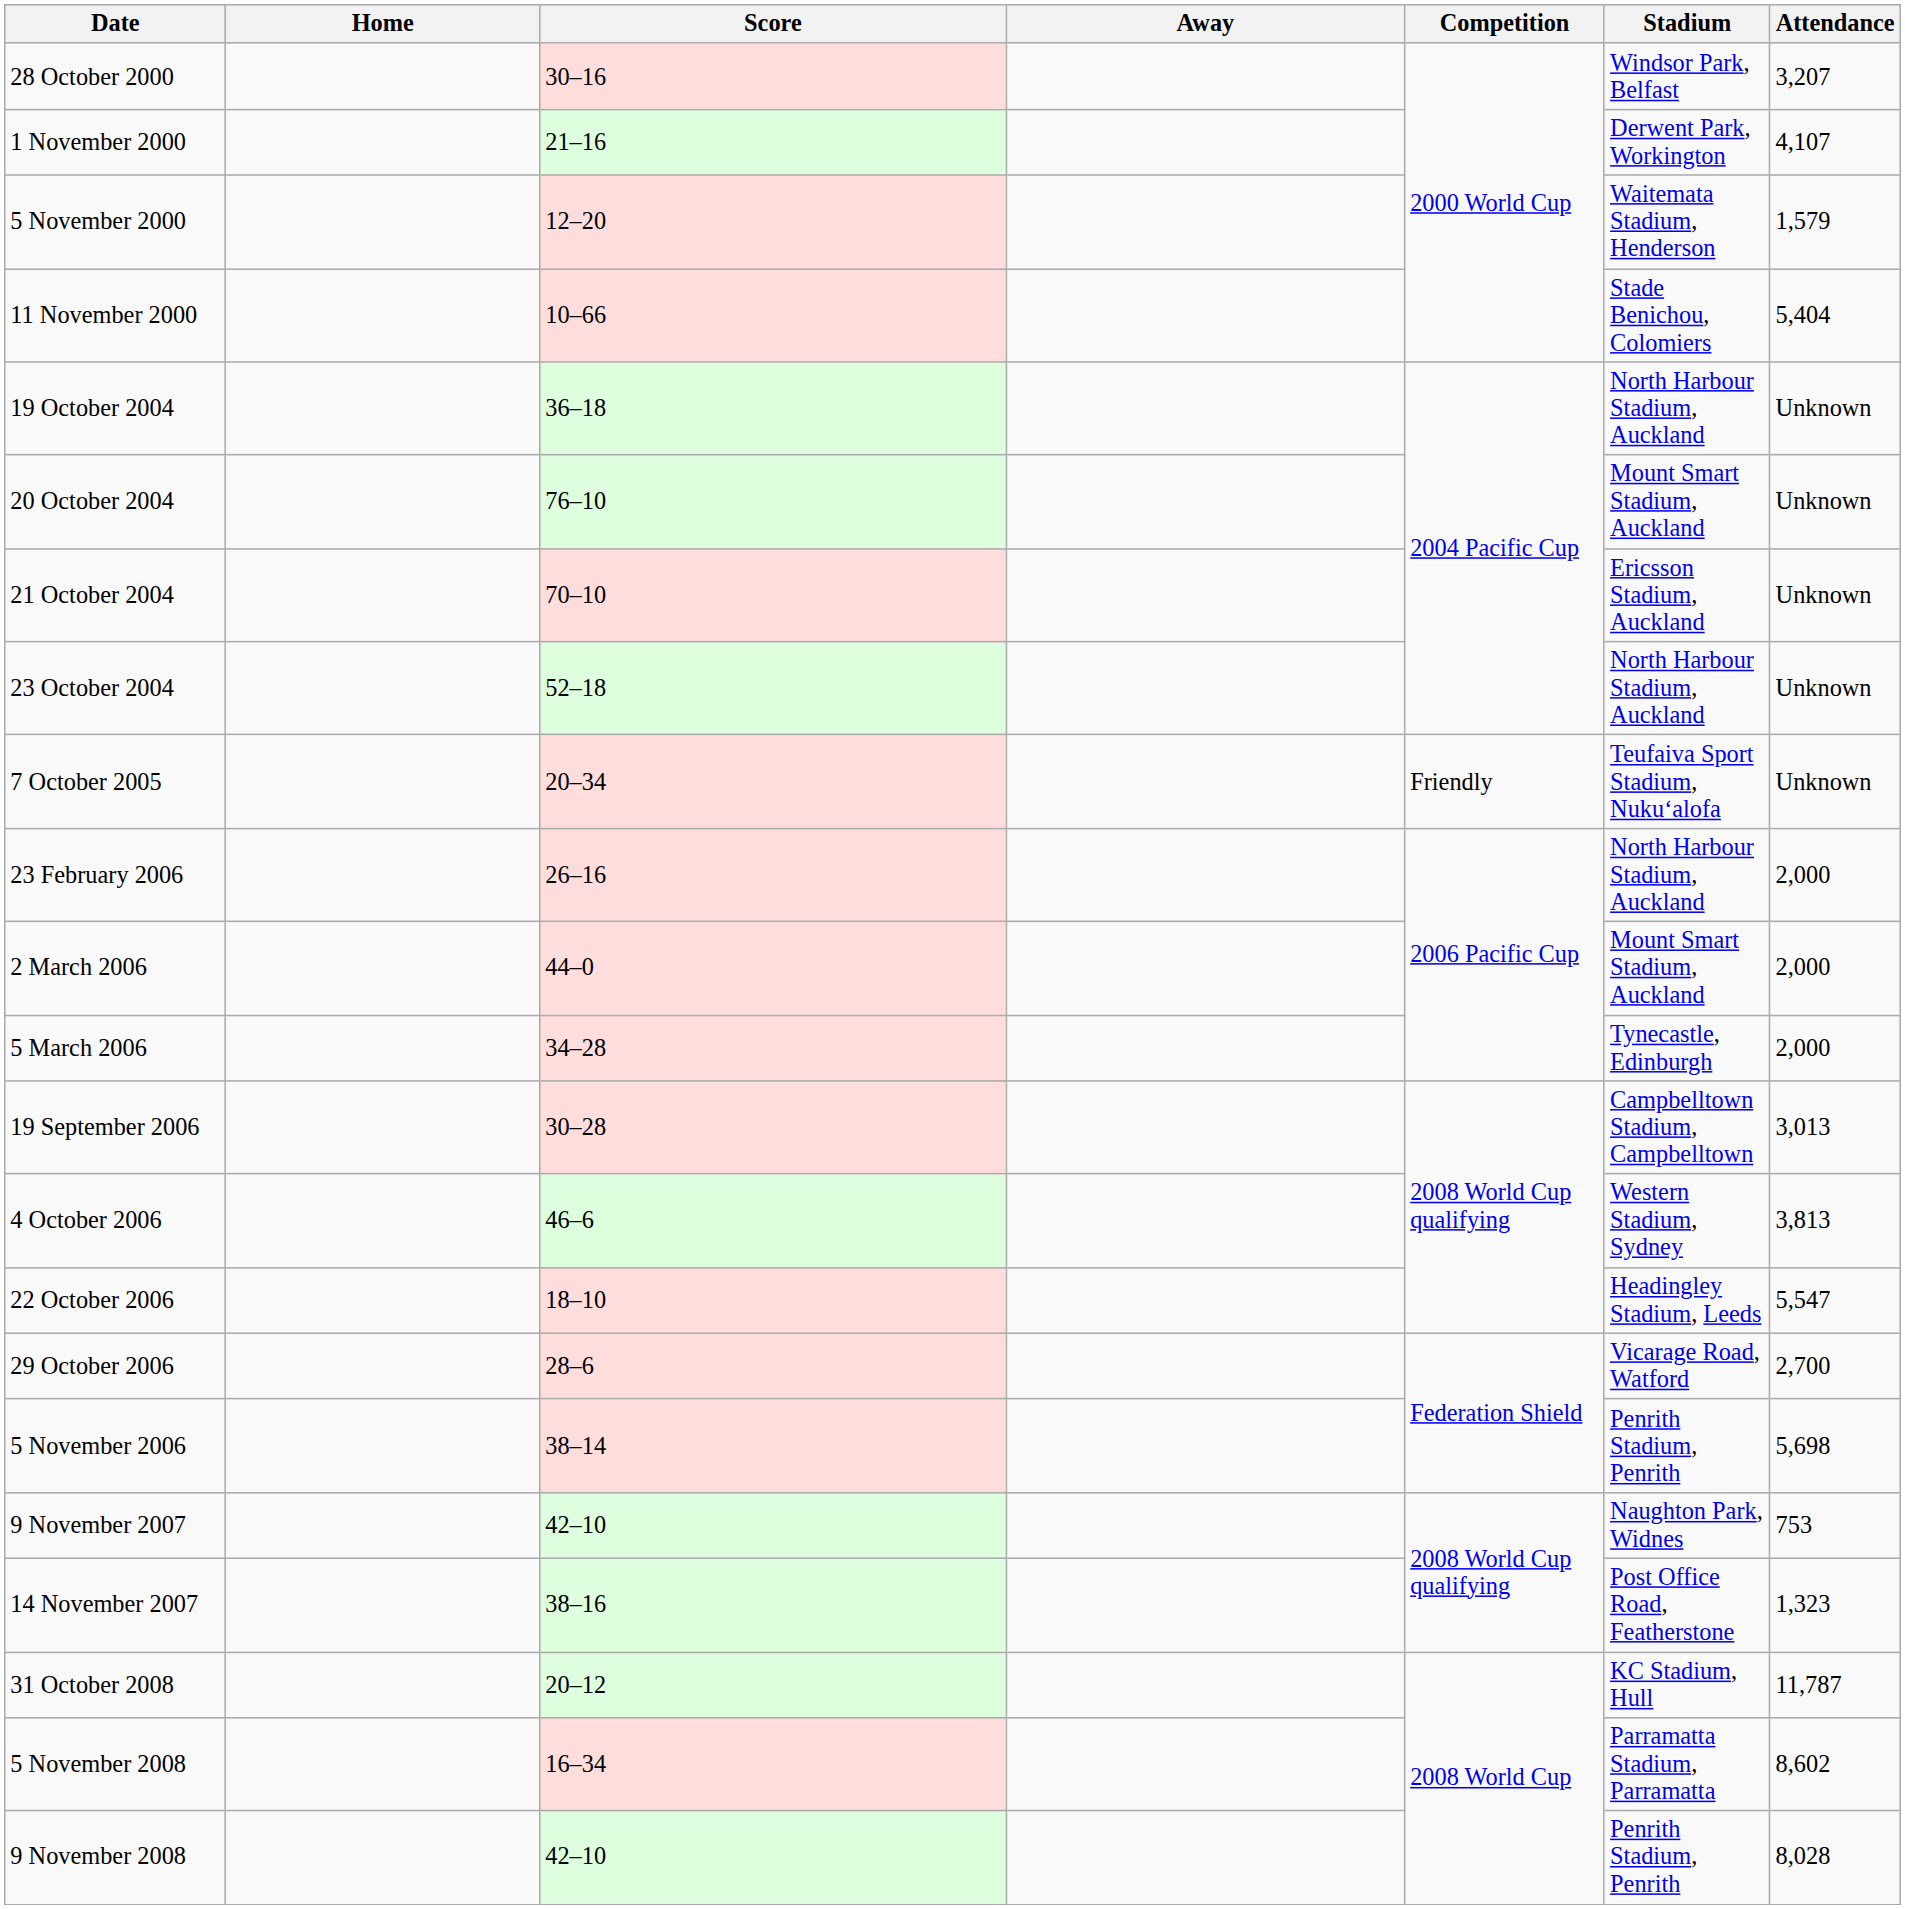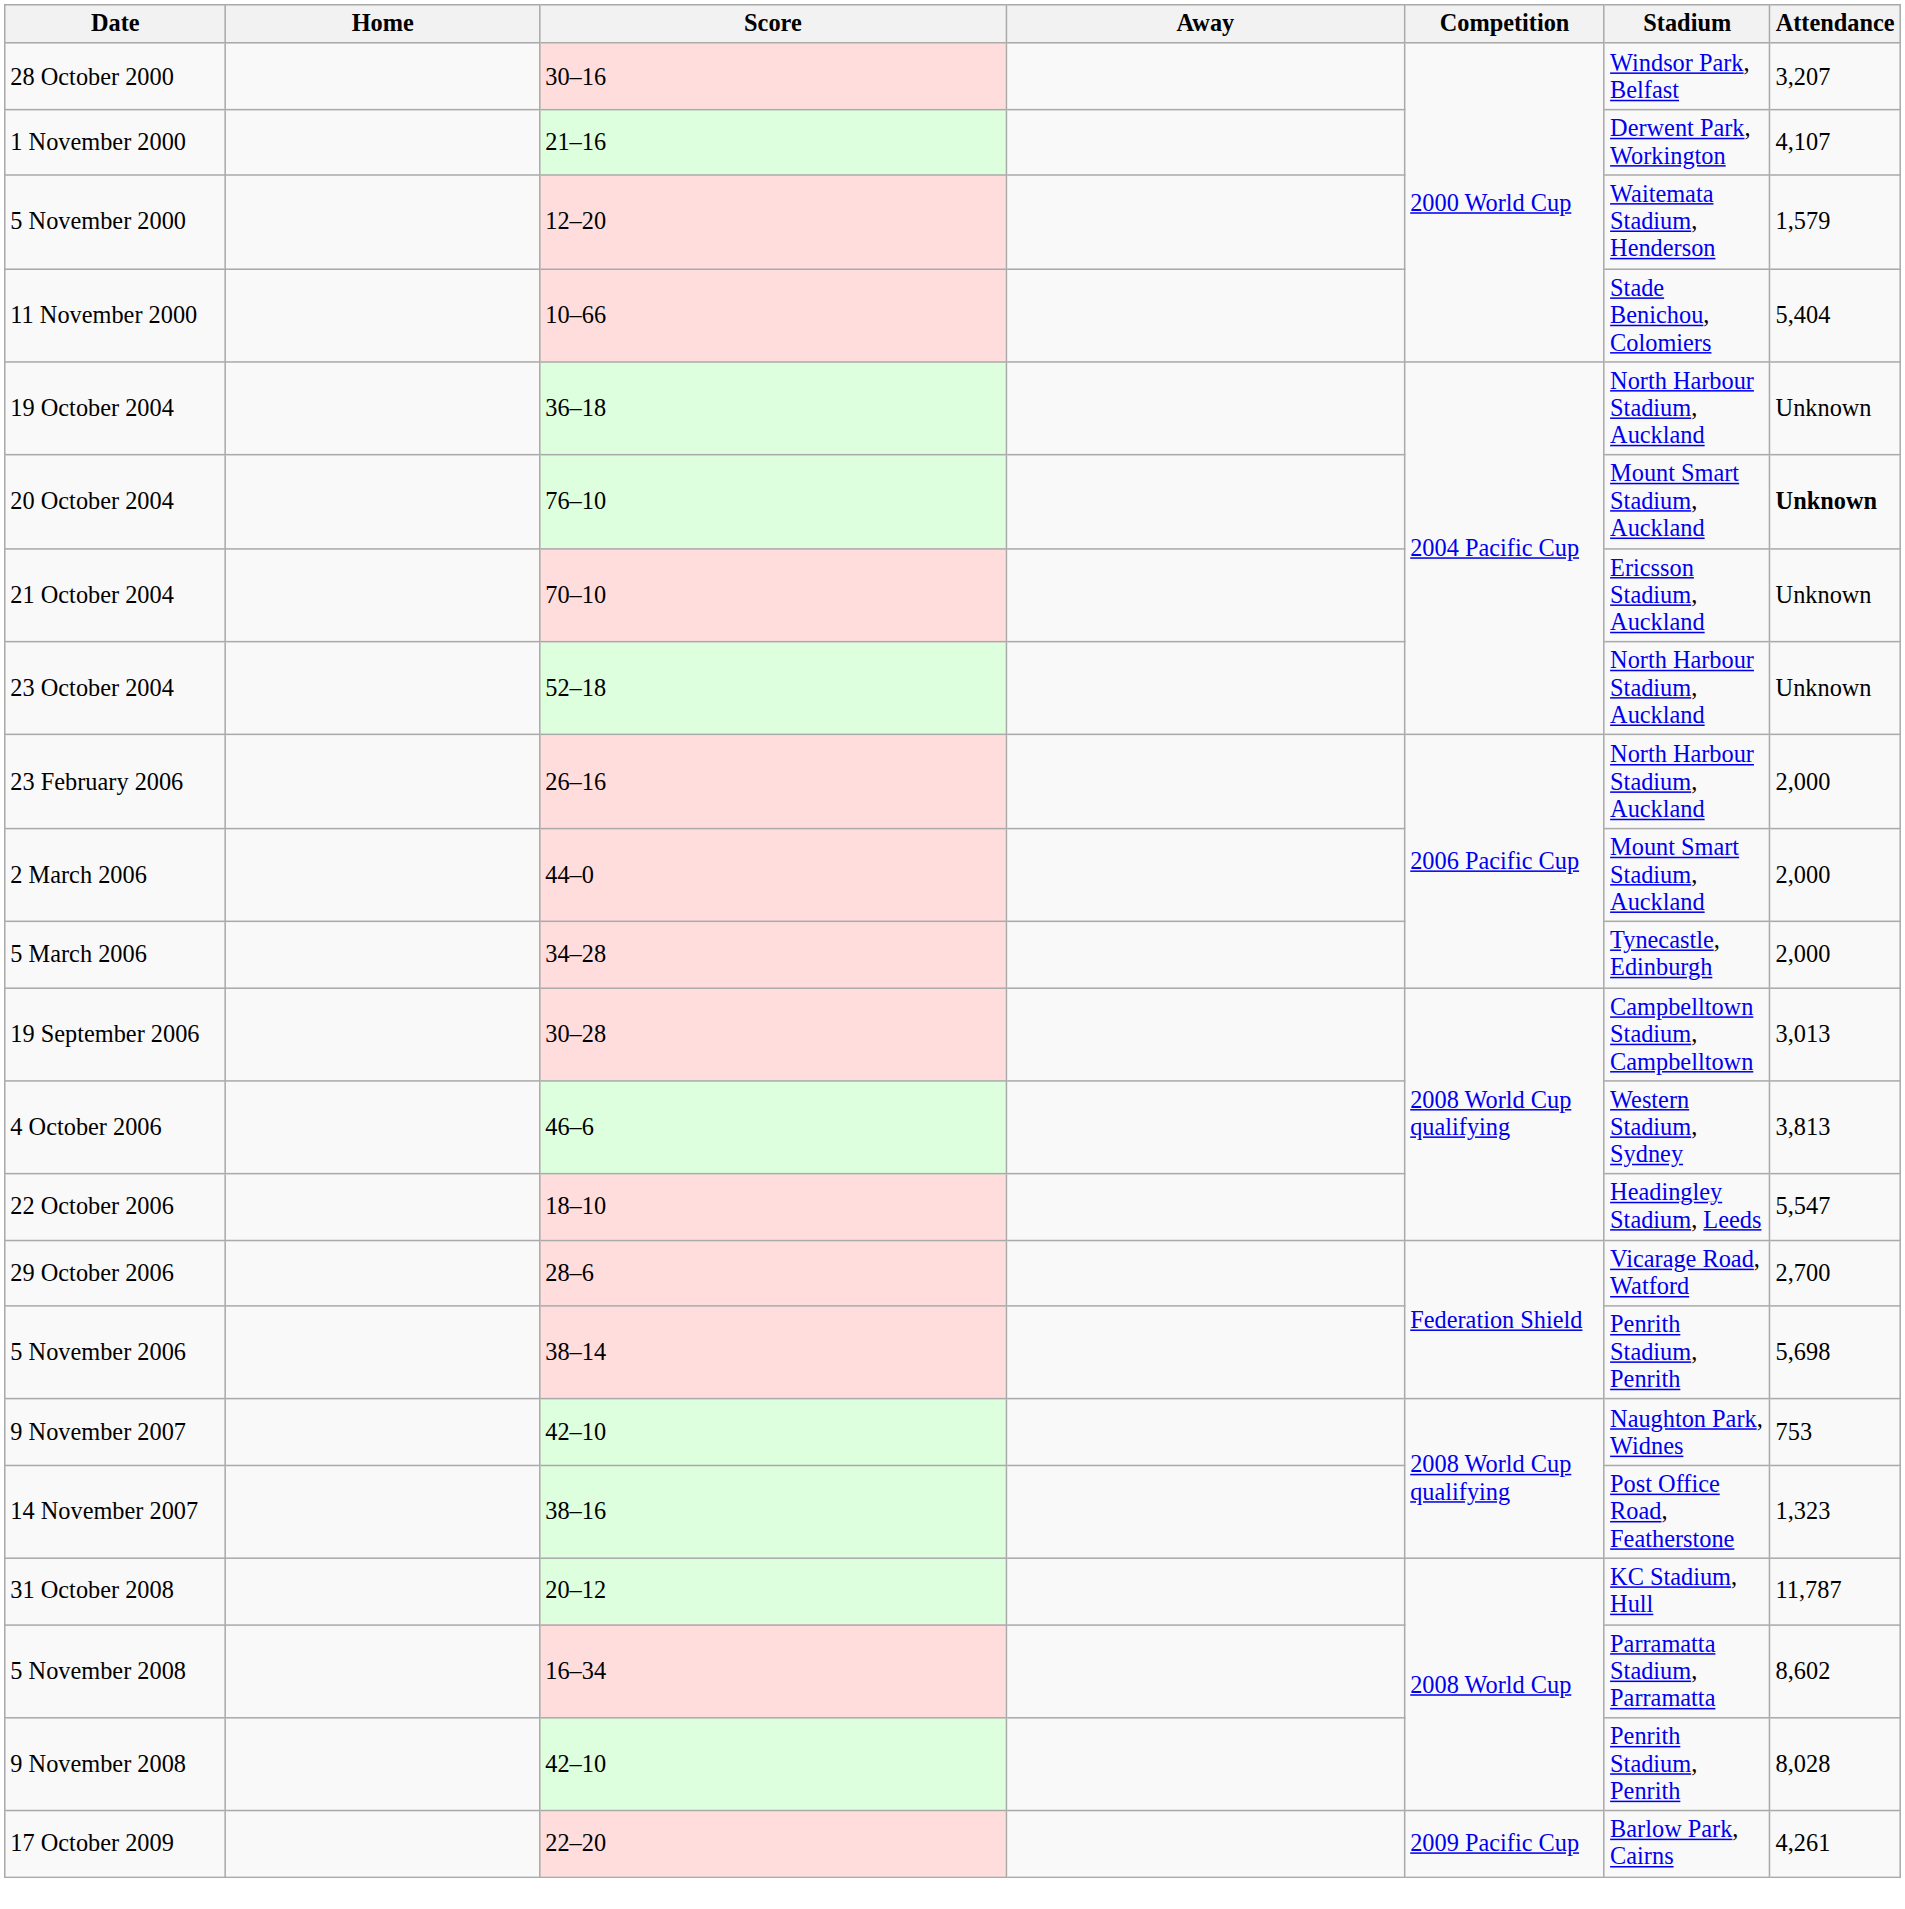20 October 2004 | Attendance: normal -> bold
- row: 7 October 2005 | 20–34 | Friendly | Teufaiva Sport Stadium, Nukuʻalofa | Unknown
+ row: 17 October 2009 | 22–20 | 2009 Pacific Cup | Barlow Park, Cairns | 4,261
